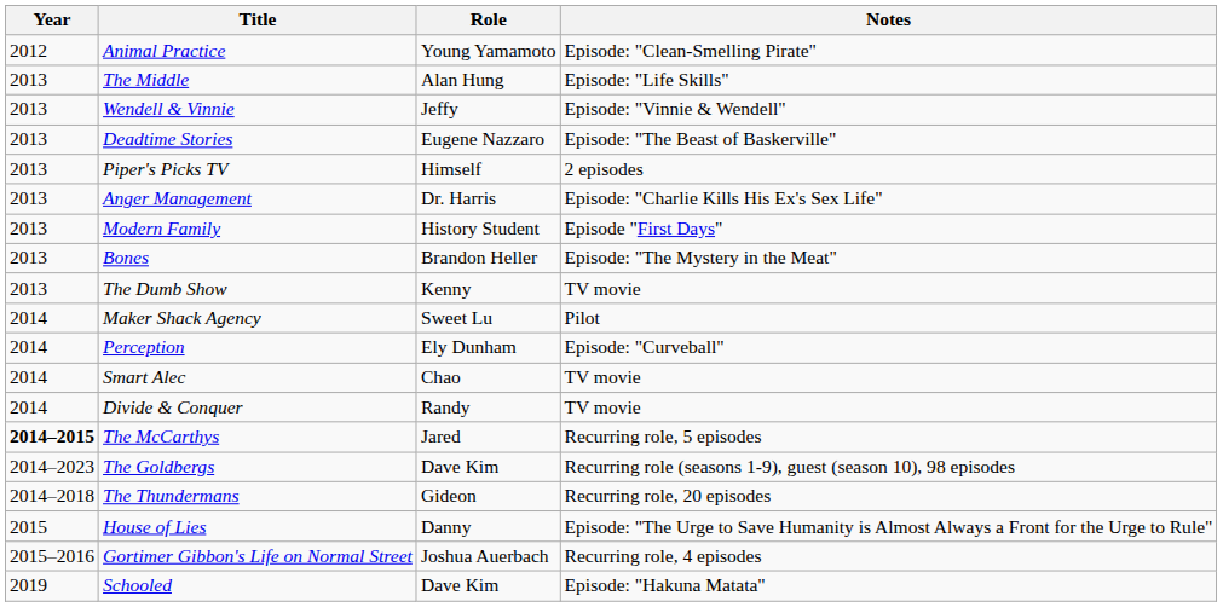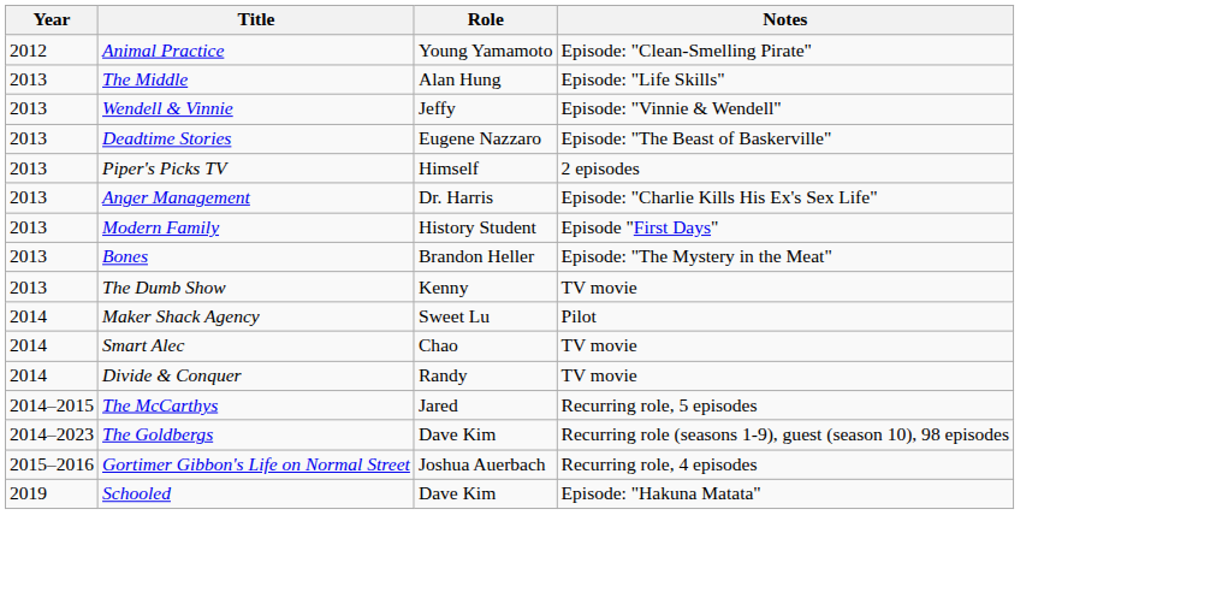- row: 2014 | Perception | Ely Dunham | Episode: "Curveball"
The McCarthys | Year: bold -> normal
- row: 2014–2018 | The Thundermans | Gideon | Recurring role, 20 episodes
- row: 2015 | House of Lies | Danny | Episode: "The Urge to Save Humanity is Almost Always a Front for the Urge to Rule"
